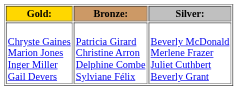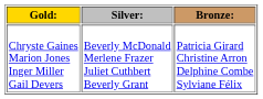columns swapped: Silver: <-> Bronze:
